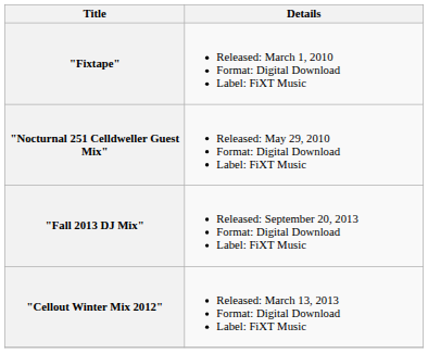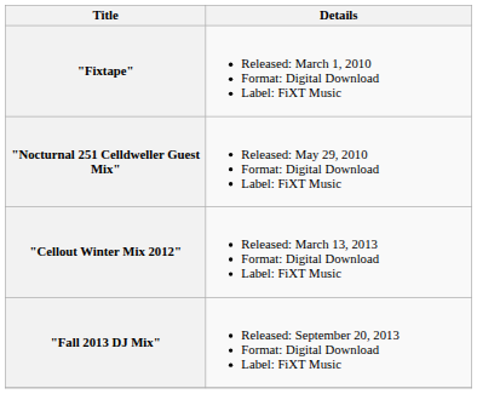rows swapped: "Cellout Winter Mix 2012" <-> "Fall 2013 DJ Mix"
